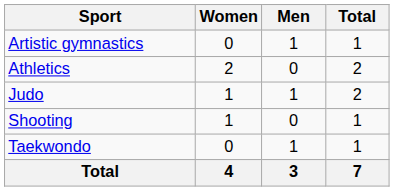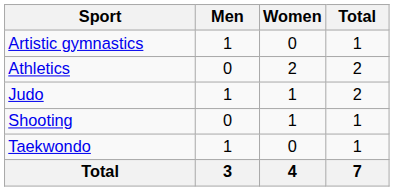columns swapped: Men <-> Women
